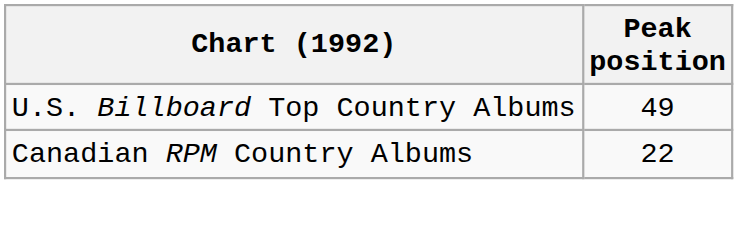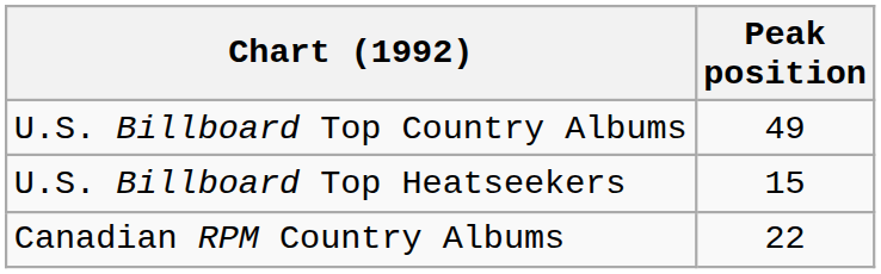+ row: U.S. Billboard Top Heatseekers | 15
